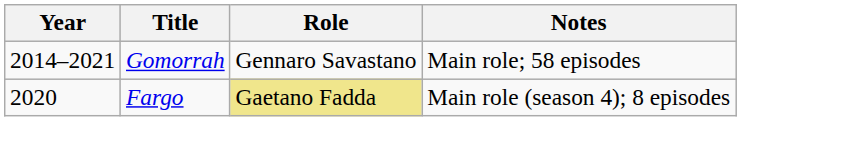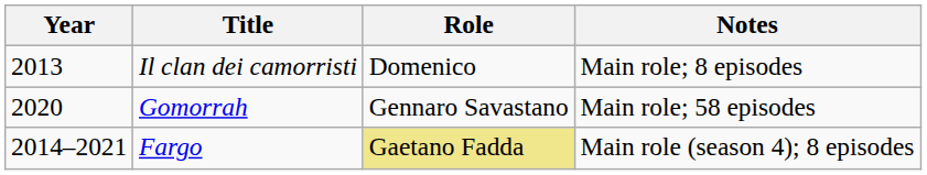+ row: 2013 | Il clan dei camorristi | Domenico | Main role; 8 episodes
Gomorrah | Year: 2014–2021 -> 2020
Fargo | Year: 2020 -> 2014–2021
